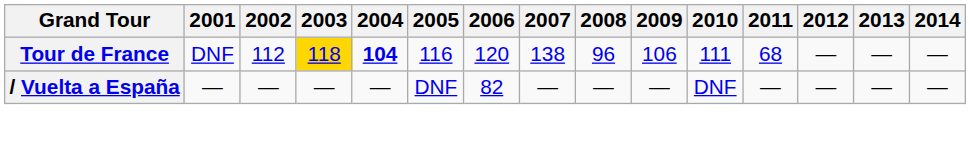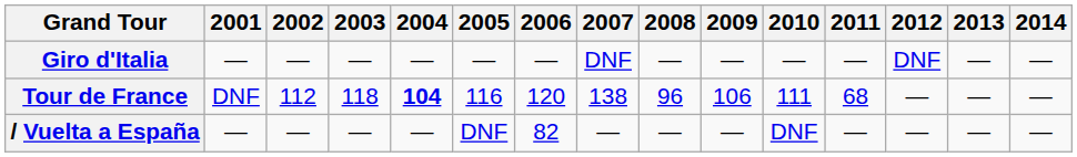+ row: Giro d'Italia | — | — | — | — | — | — | DNF | — | — | — | — | DNF | — | —
Tour de France | 2003: gold background -> no background
